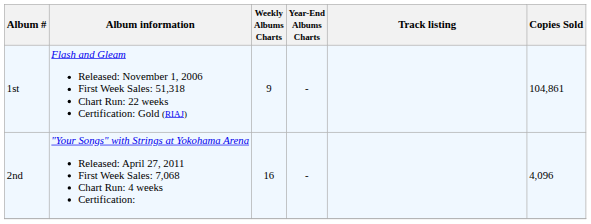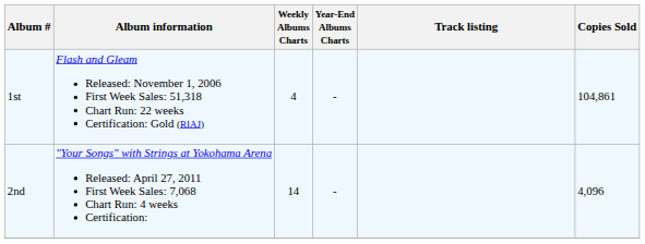1st | Weekly Albums Charts: 9 -> 4
2nd | Weekly Albums Charts: 16 -> 14
